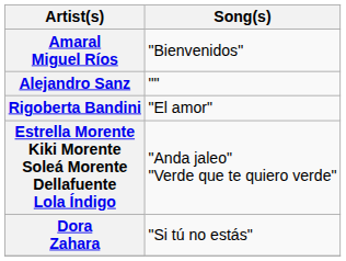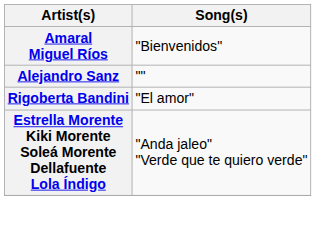- row: Dora Zahara | "Si tú no estás"
